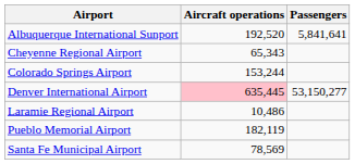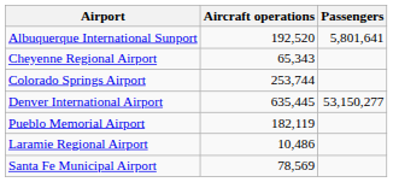Albuquerque International Sunport | Passengers: 5,841,641 -> 5,801,641
Colorado Springs Airport | Aircraft operations: 153,244 -> 253,744
Denver International Airport | Aircraft operations: pink background -> no background
rows swapped: Pueblo Memorial Airport <-> Laramie Regional Airport
